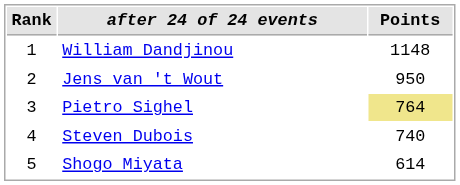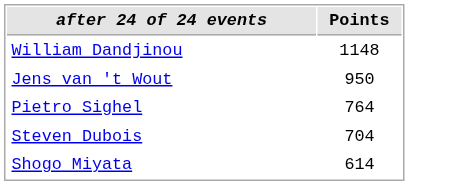- column: Rank | 1 | 2 | 3 | 4 | 5
Pietro Sighel | Points: khaki background -> no background
Steven Dubois | Points: 740 -> 704
